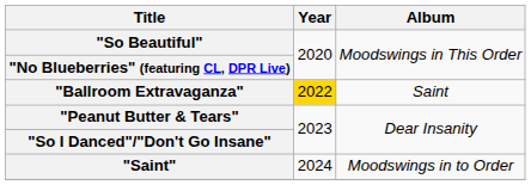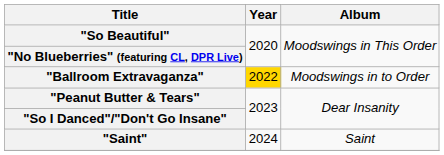"Ballroom Extravaganza" | Album: Saint -> Moodswings in to Order
"Saint" | Album: Moodswings in to Order -> Saint
